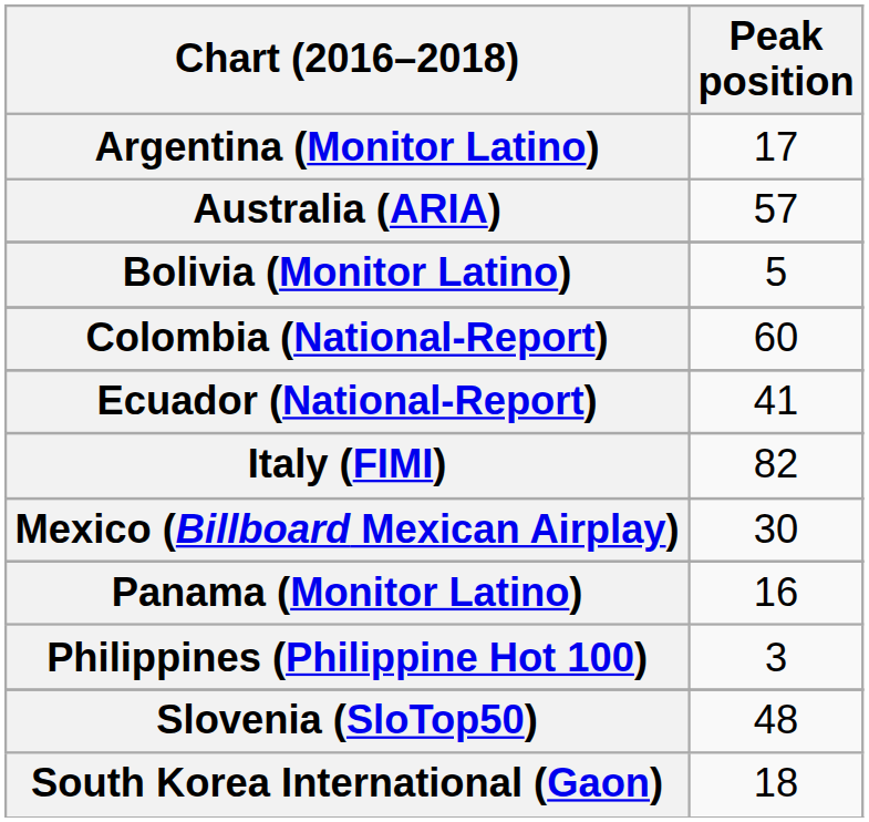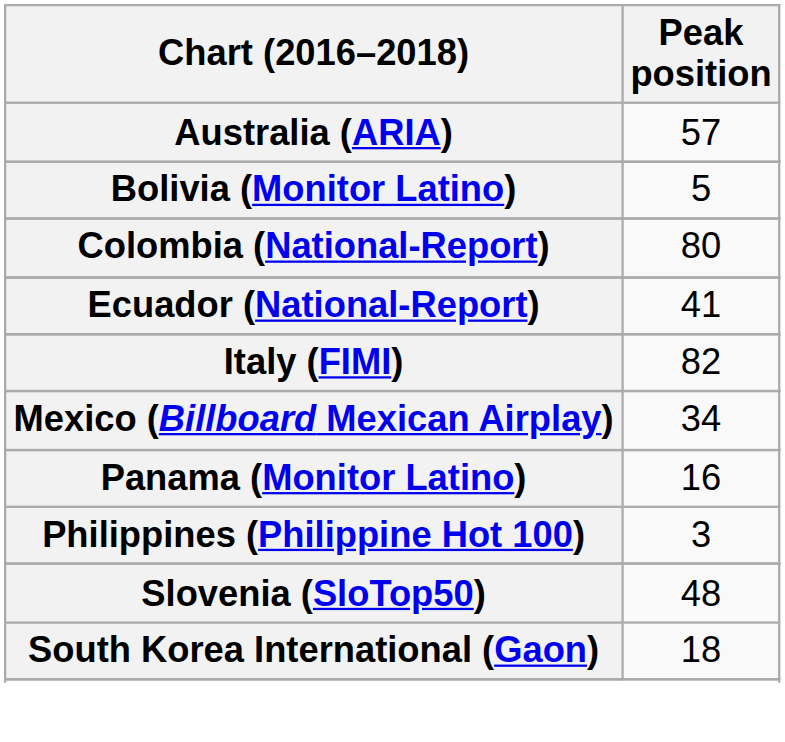- row: Argentina (Monitor Latino) | 17
Colombia (National-Report) | Peak position: 60 -> 80
Mexico (Billboard Mexican Airplay) | Peak position: 30 -> 34
